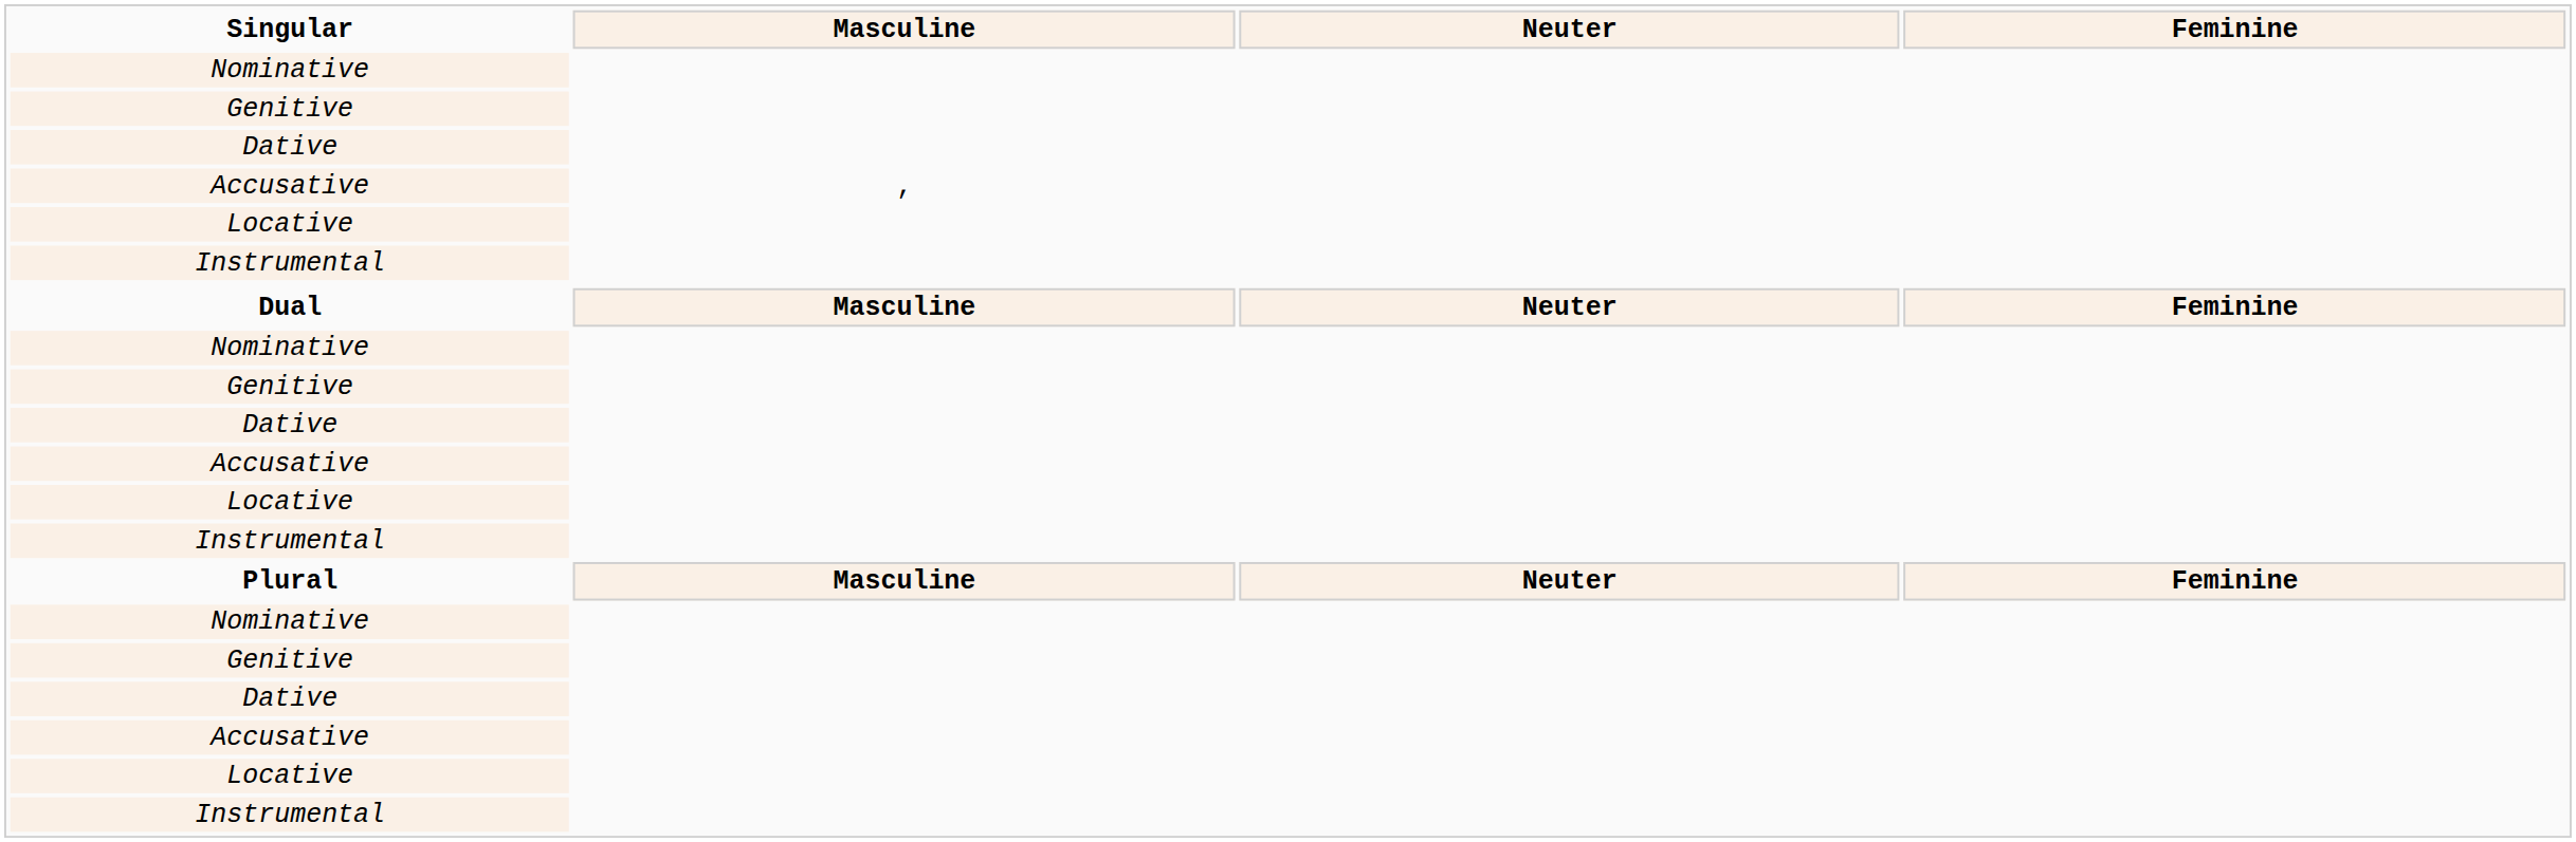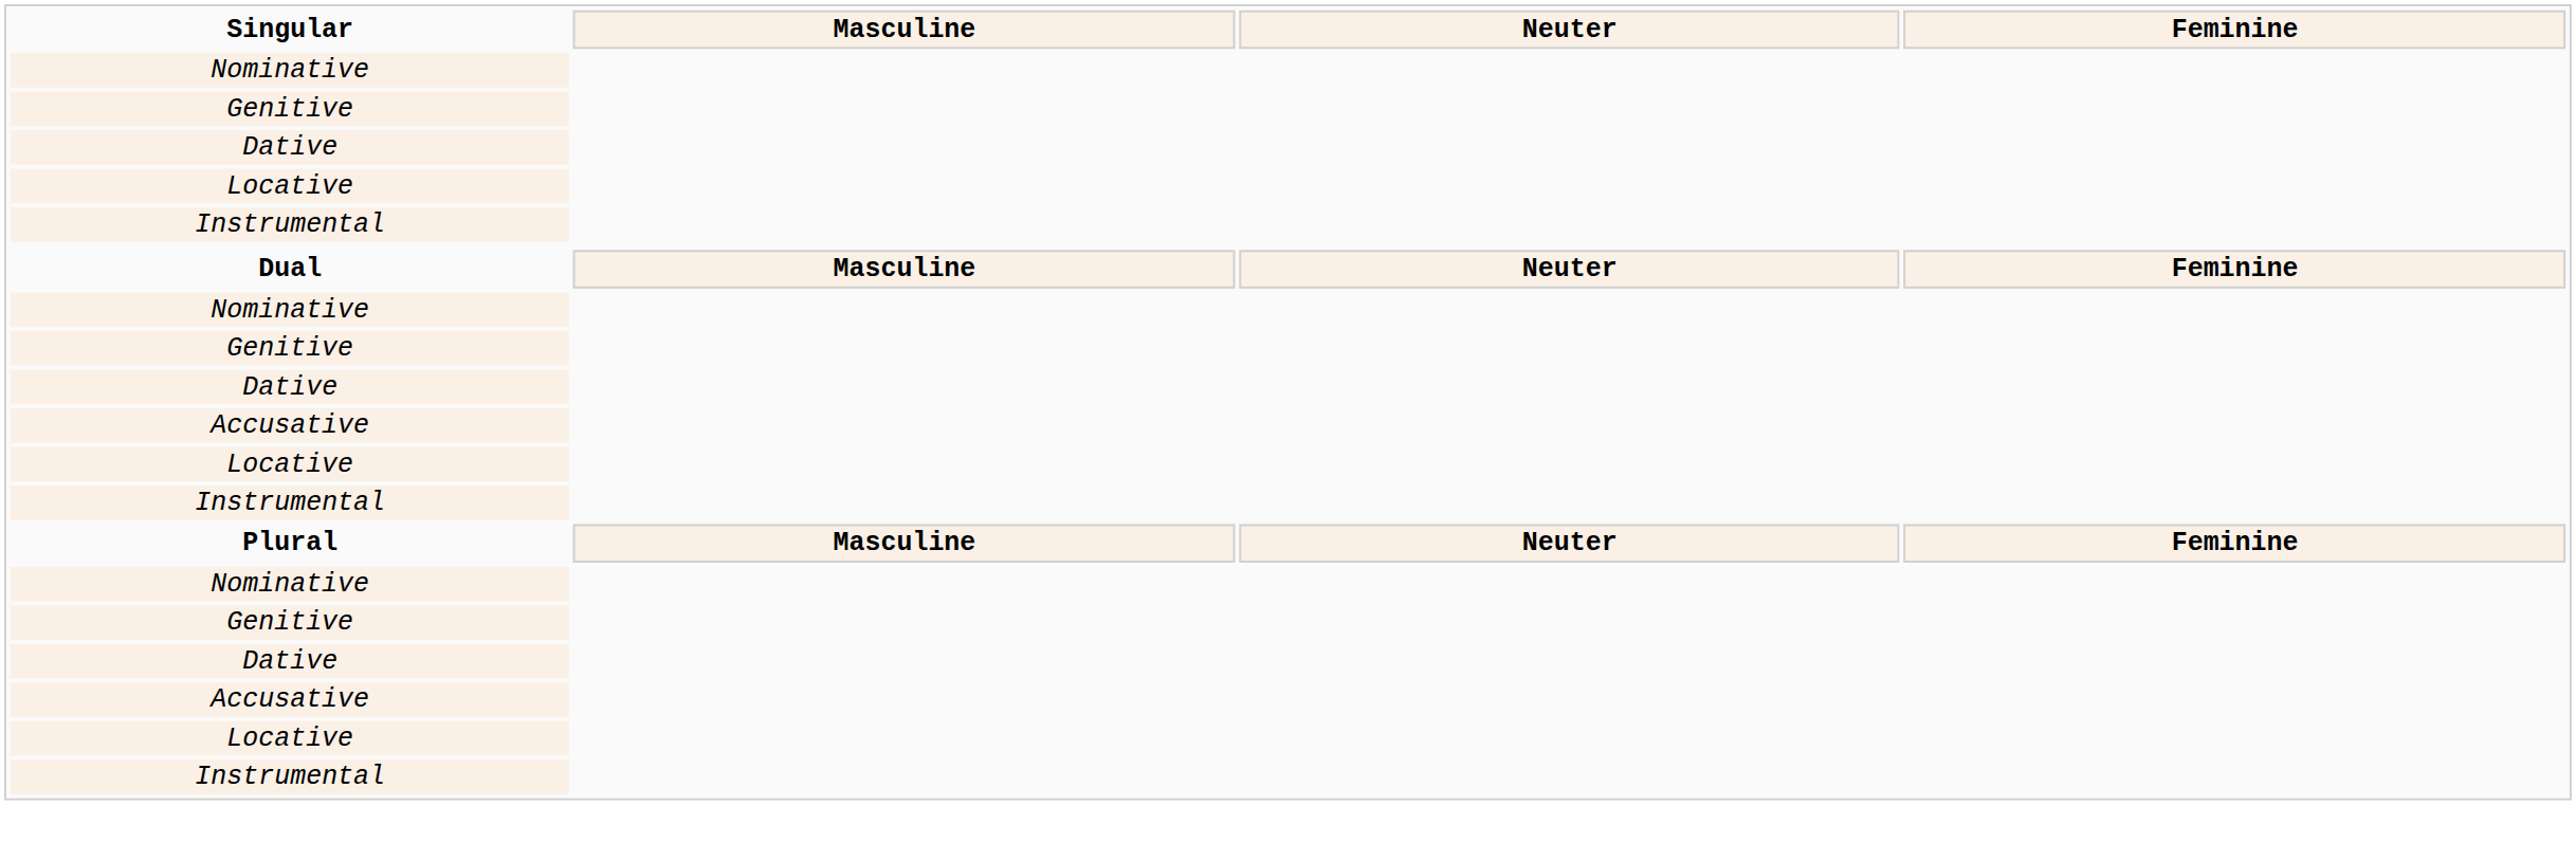- row: Accusative | ,
